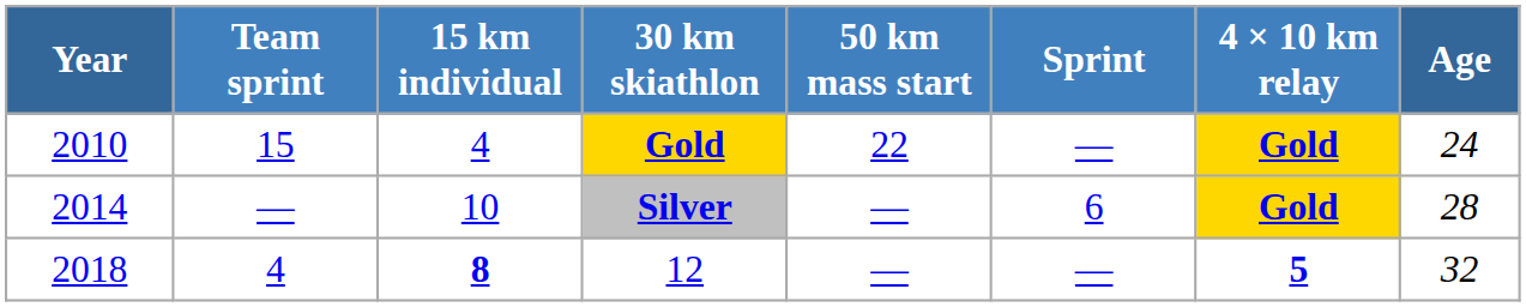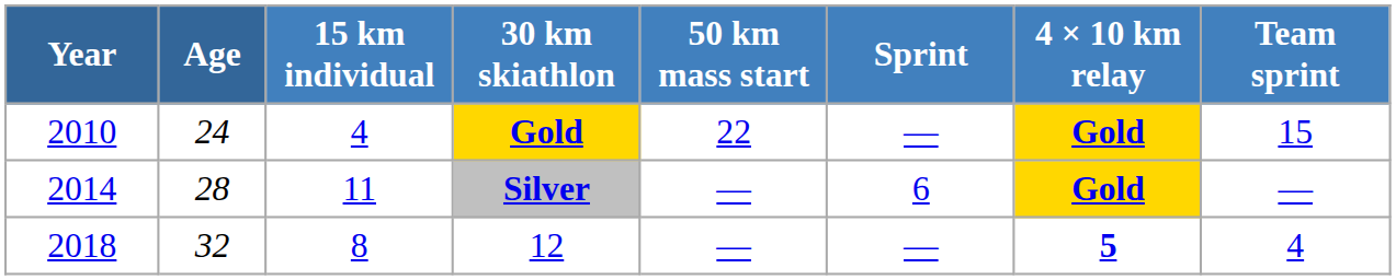columns swapped: Age <-> Team sprint
Silver | 15 km individual: 10 -> 11
12 | 15 km individual: bold -> normal
